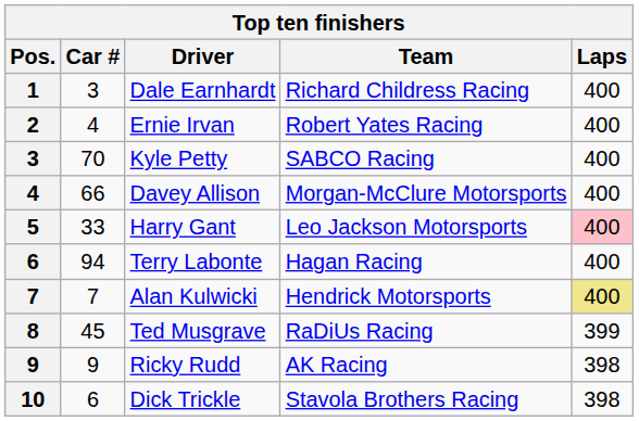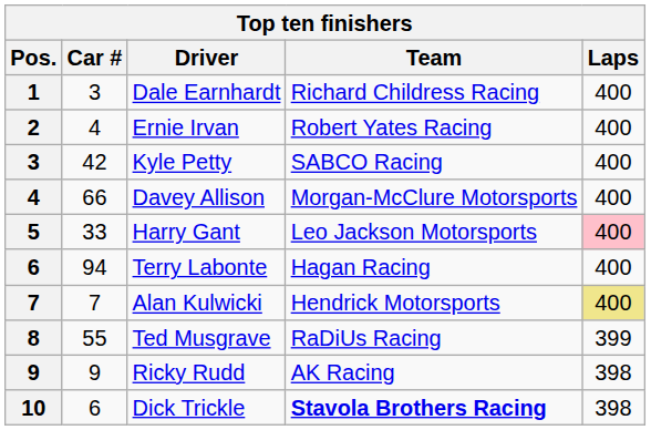Kyle Petty | Car #: 70 -> 42
Ted Musgrave | Car #: 45 -> 55
Dick Trickle | Team: normal -> bold
